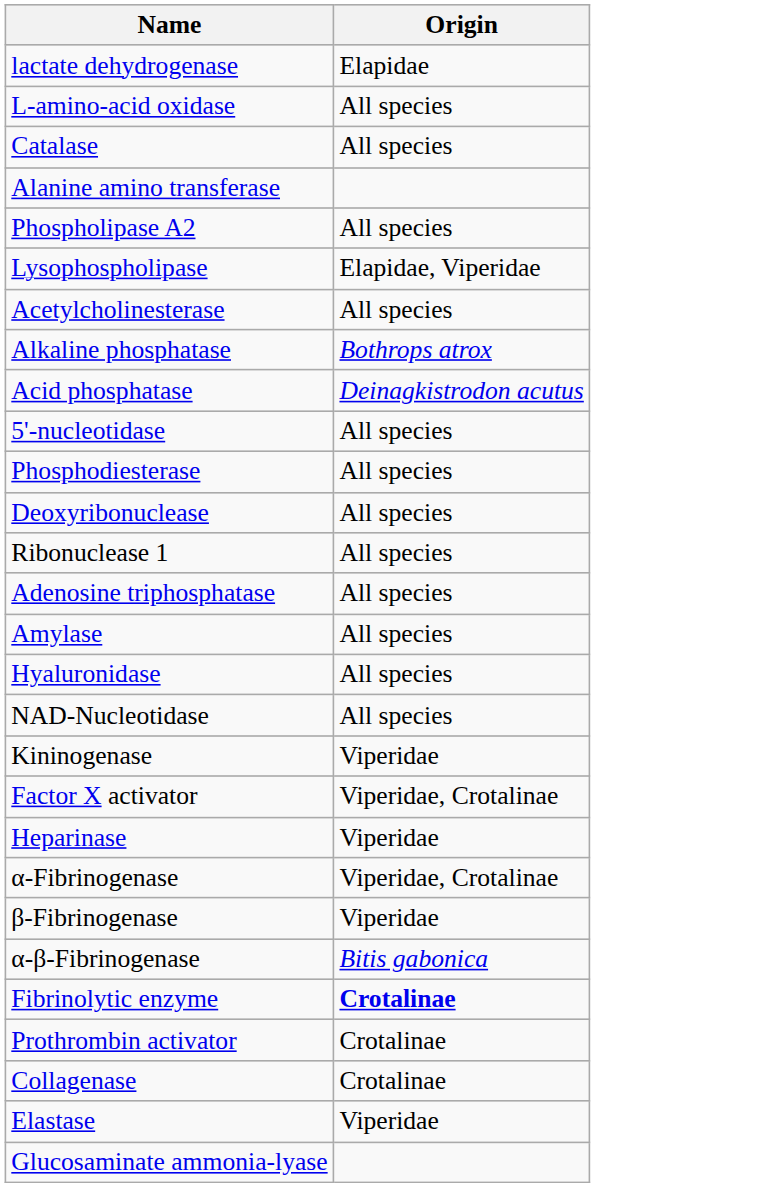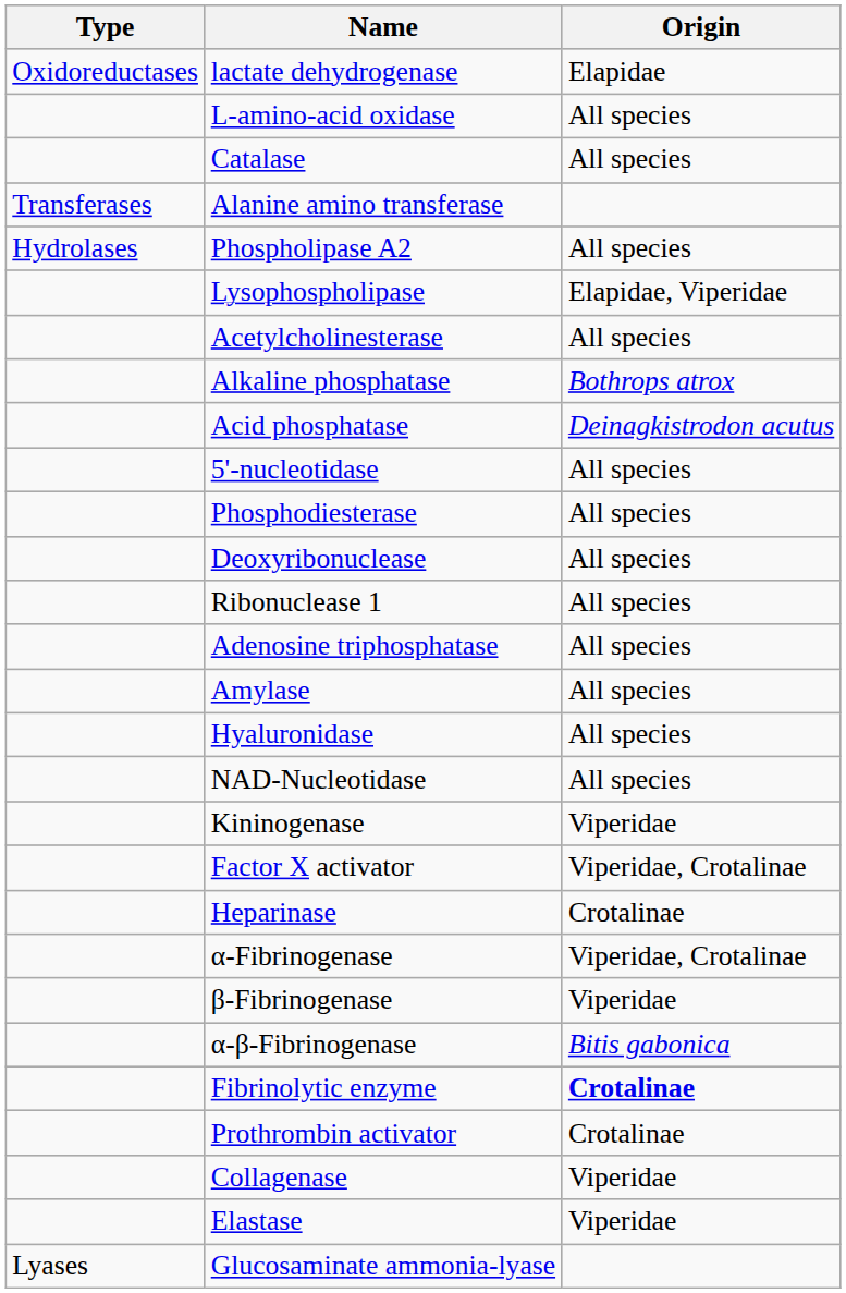+ column: Type | Oxidoreductases | Transferases | Hydrolases | Lyases
Heparinase | Origin: Viperidae -> Crotalinae
Collagenase | Origin: Crotalinae -> Viperidae
